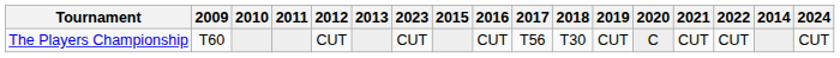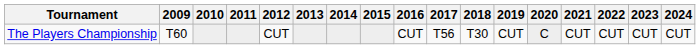columns swapped: 2014 <-> 2023
